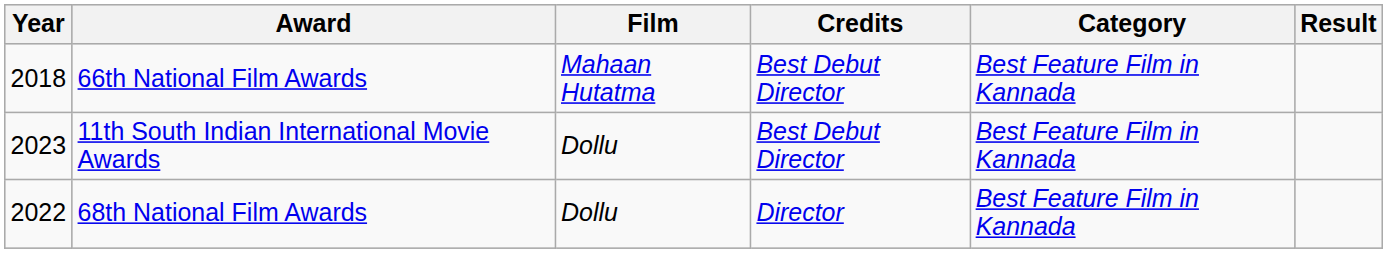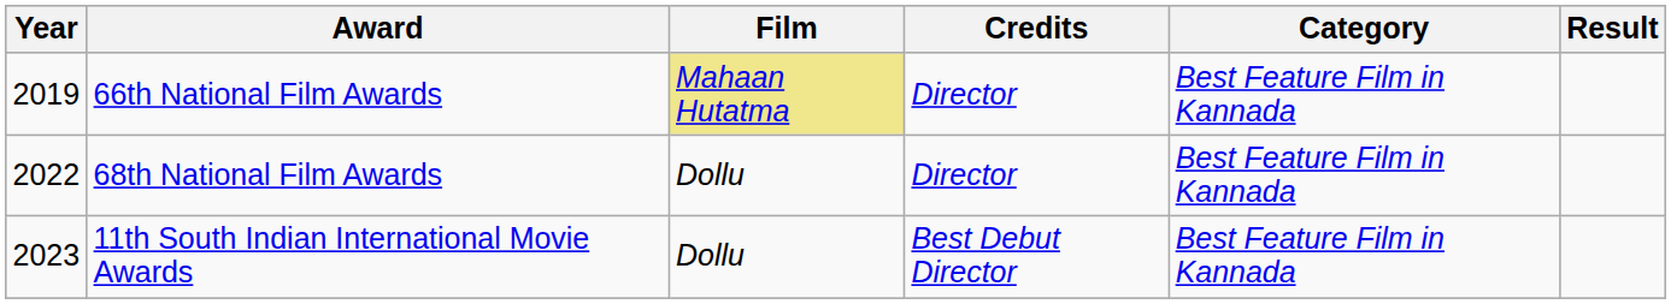66th National Film Awards | Year: 2018 -> 2019
66th National Film Awards | Film: no background -> khaki background
66th National Film Awards | Credits: Best Debut Director -> Director
rows swapped: 68th National Film Awards <-> 11th South Indian International Movie Awards
